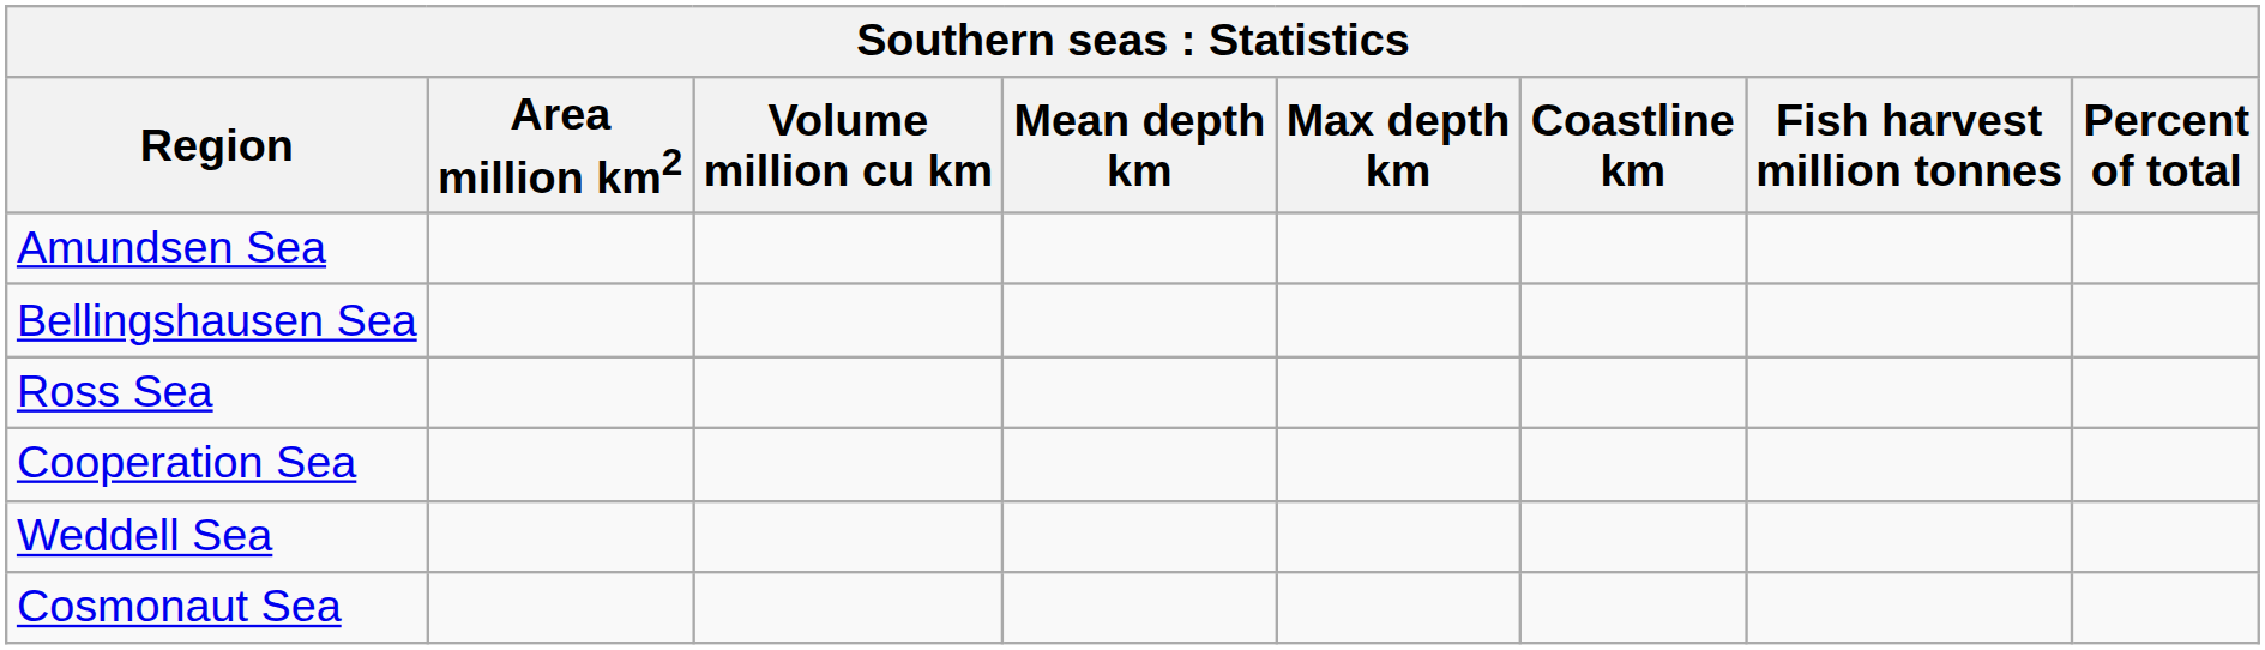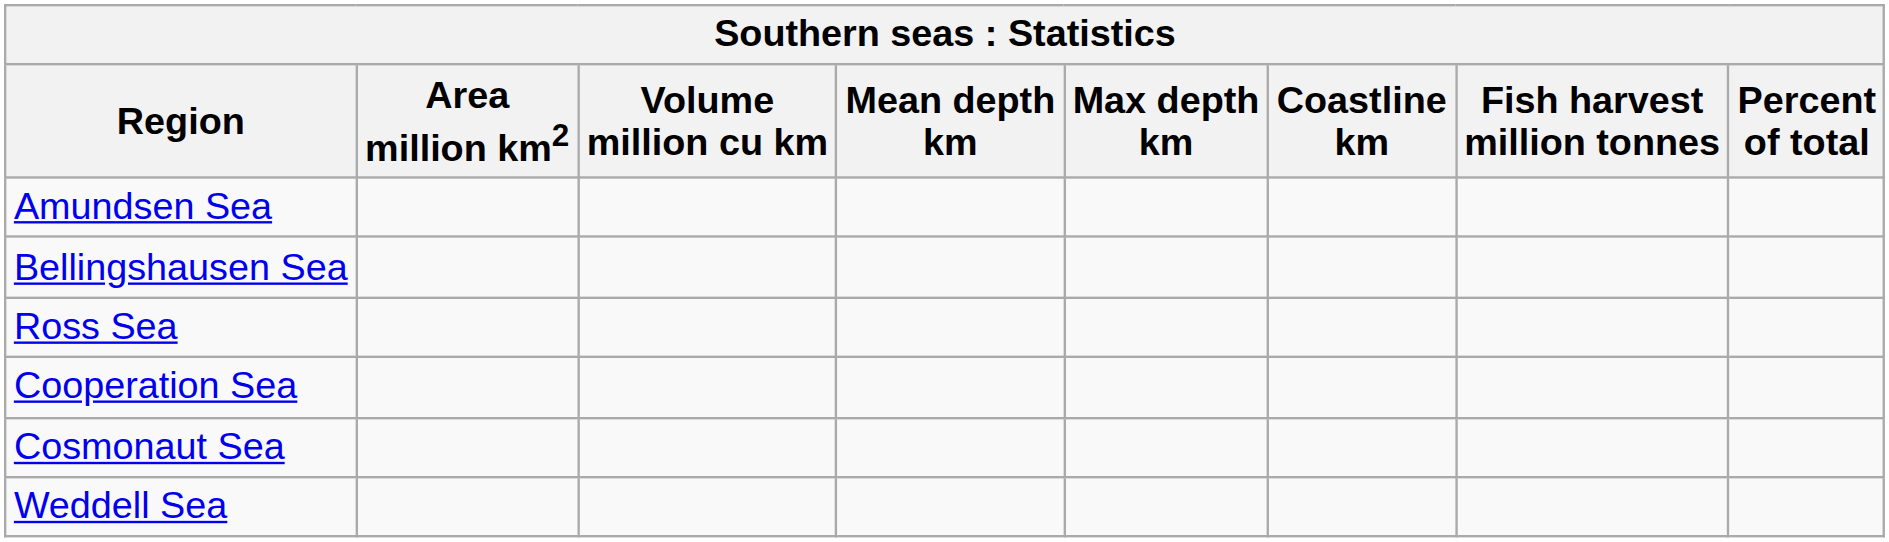rows swapped: Cosmonaut Sea <-> Weddell Sea
